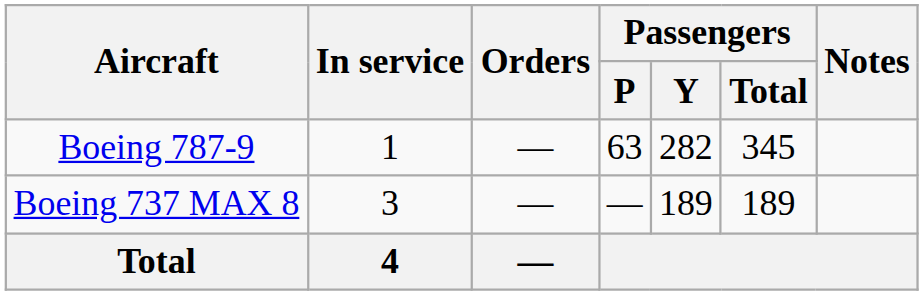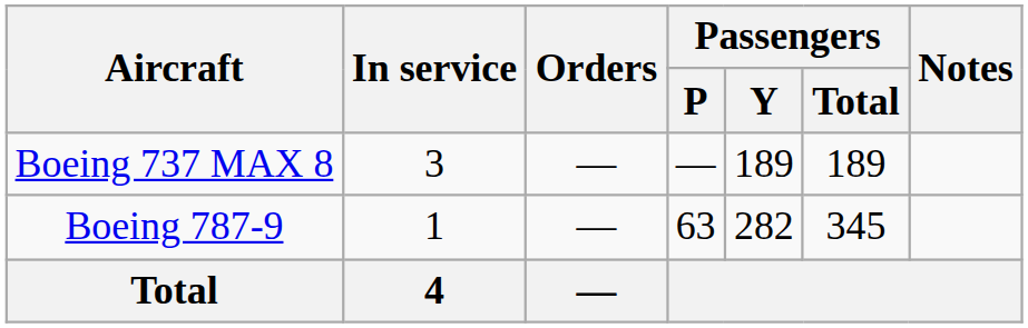rows swapped: Boeing 737 MAX 8 <-> Boeing 787-9
